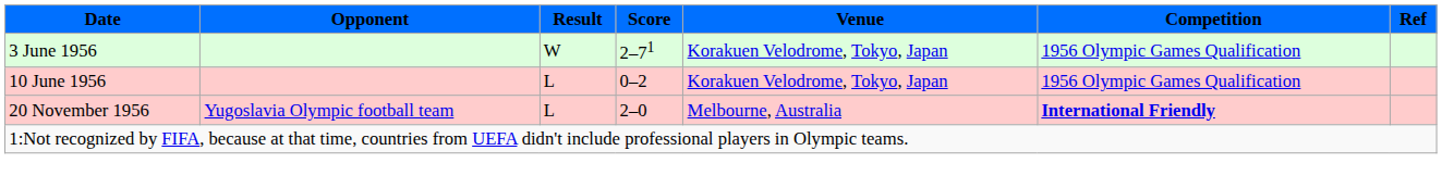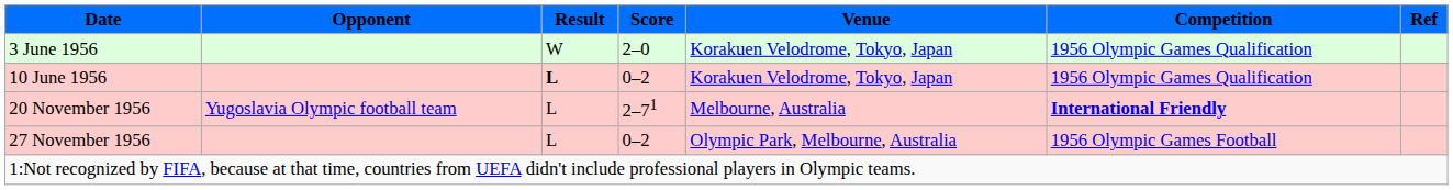3 June 1956 | Score: 2–71 -> 2–0
10 June 1956 | Result: normal -> bold
20 November 1956 | Score: 2–0 -> 2–71
+ row: 27 November 1956 | L | 0–2 | Olympic Park, Melbourne, Australia | 1956 Olympic Games Football
